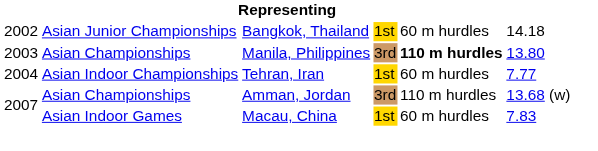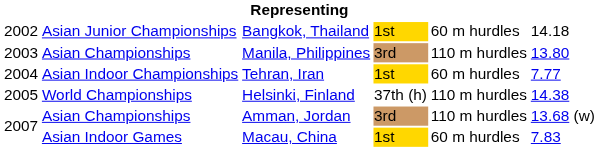Manila, Philippines | column 5: bold -> normal
+ row: 2005 | World Championships | Helsinki, Finland | 37th (h) | 110 m hurdles | 14.38
